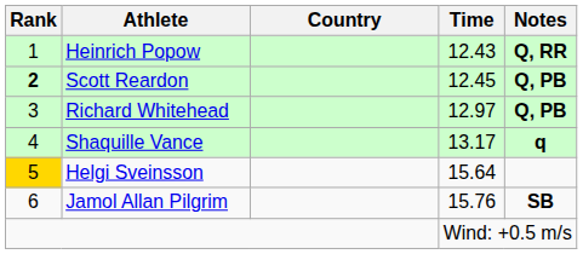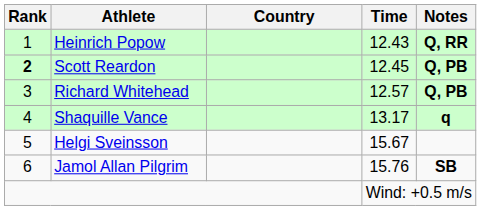Richard Whitehead | Time: 12.97 -> 12.57
Helgi Sveinsson | Rank: gold background -> no background
Helgi Sveinsson | Time: 15.64 -> 15.67
